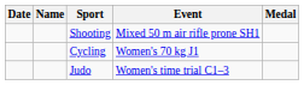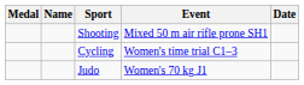columns swapped: Medal <-> Date
Cycling | Event: Women's 70 kg J1 -> Women's time trial C1–3
Judo | Event: Women's time trial C1–3 -> Women's 70 kg J1
